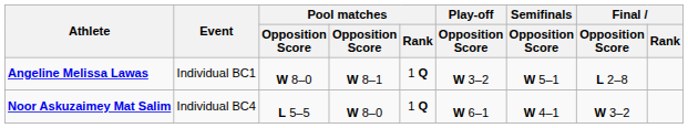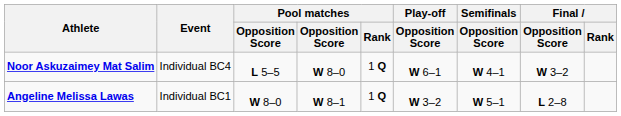rows swapped: Angeline Melissa Lawas <-> Noor Askuzaimey Mat Salim
